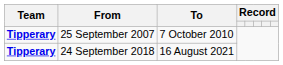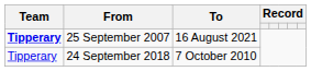25 September 2007 | To: 7 October 2010 -> 16 August 2021
24 September 2018 | Team: bold -> normal
24 September 2018 | To: 16 August 2021 -> 7 October 2010
